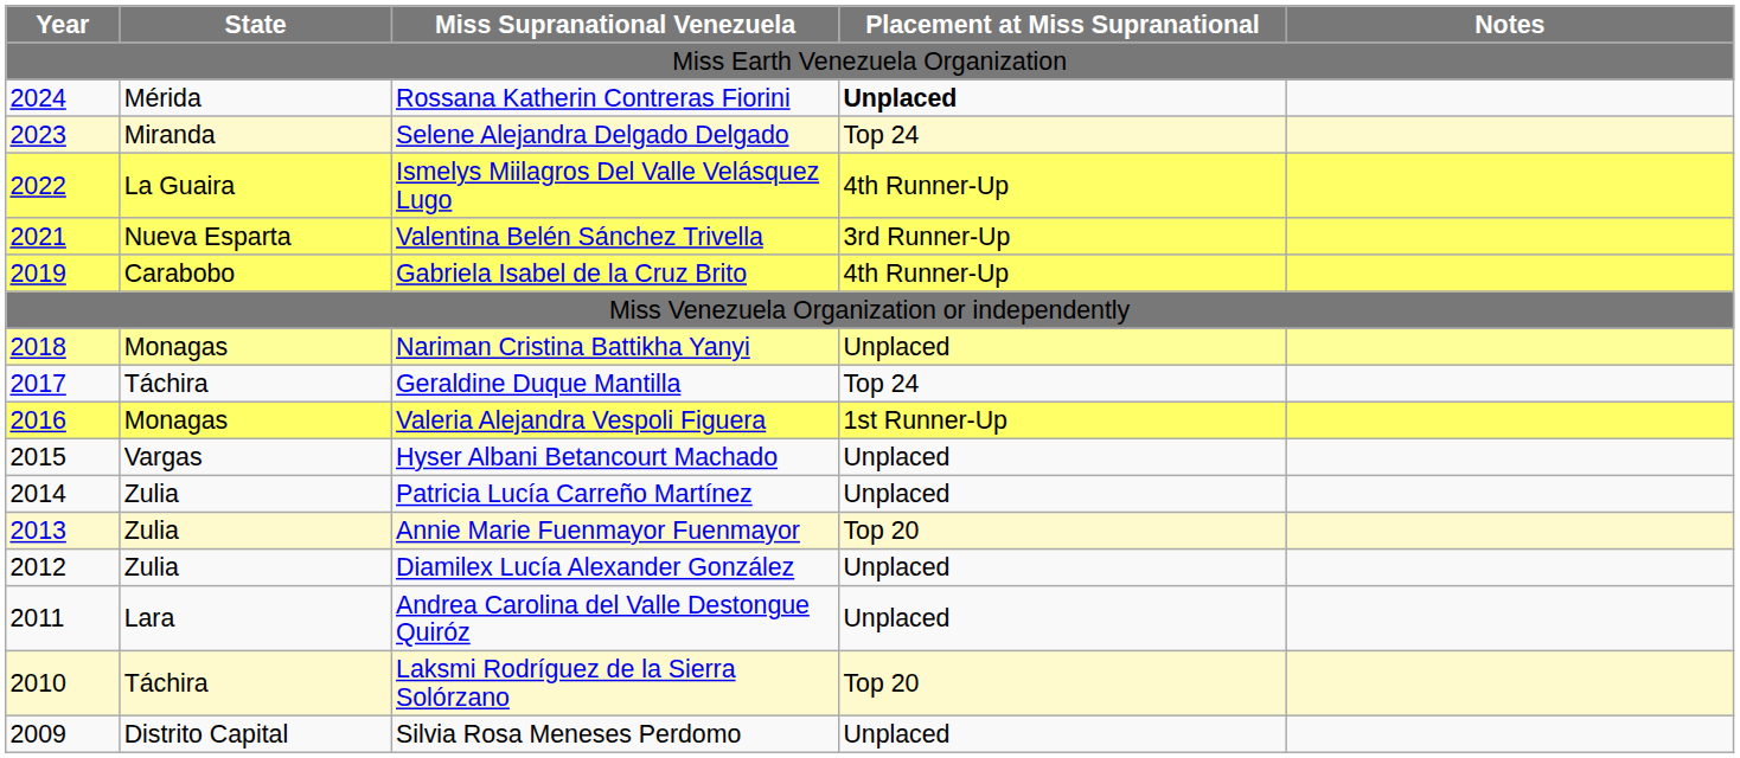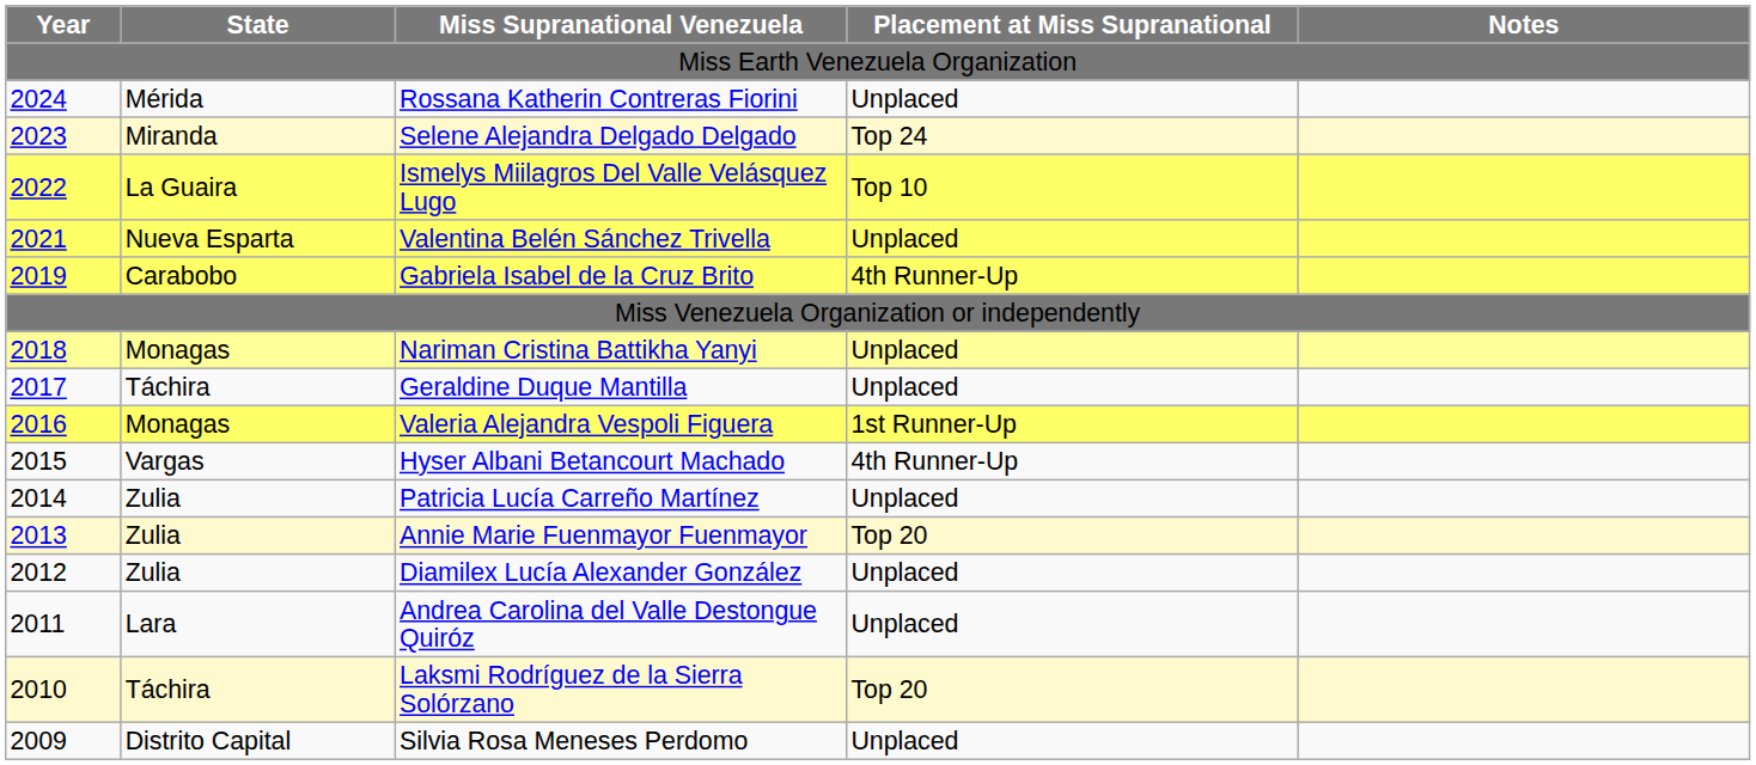Rossana Katherin Contreras Fiorini | Placement at Miss Supranational: bold -> normal
Ismelys Miilagros Del Valle Velásquez Lugo | Placement at Miss Supranational: 4th Runner-Up -> Top 10
Valentina Belén Sánchez Trivella | Placement at Miss Supranational: 3rd Runner-Up -> Unplaced
Geraldine Duque Mantilla | Placement at Miss Supranational: Top 24 -> Unplaced
Hyser Albani Betancourt Machado | Placement at Miss Supranational: Unplaced -> 4th Runner-Up
